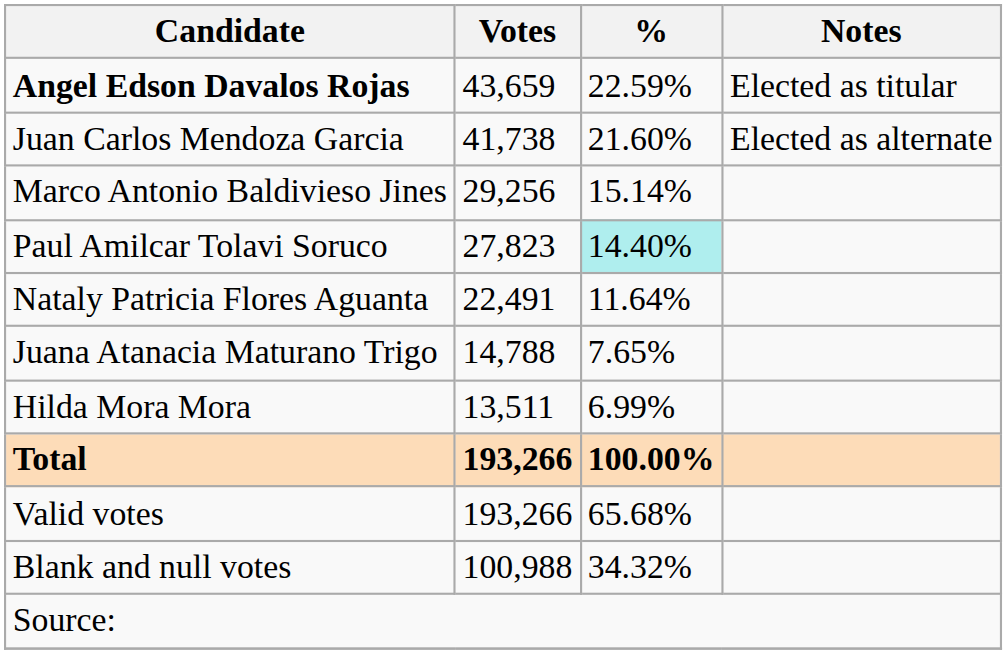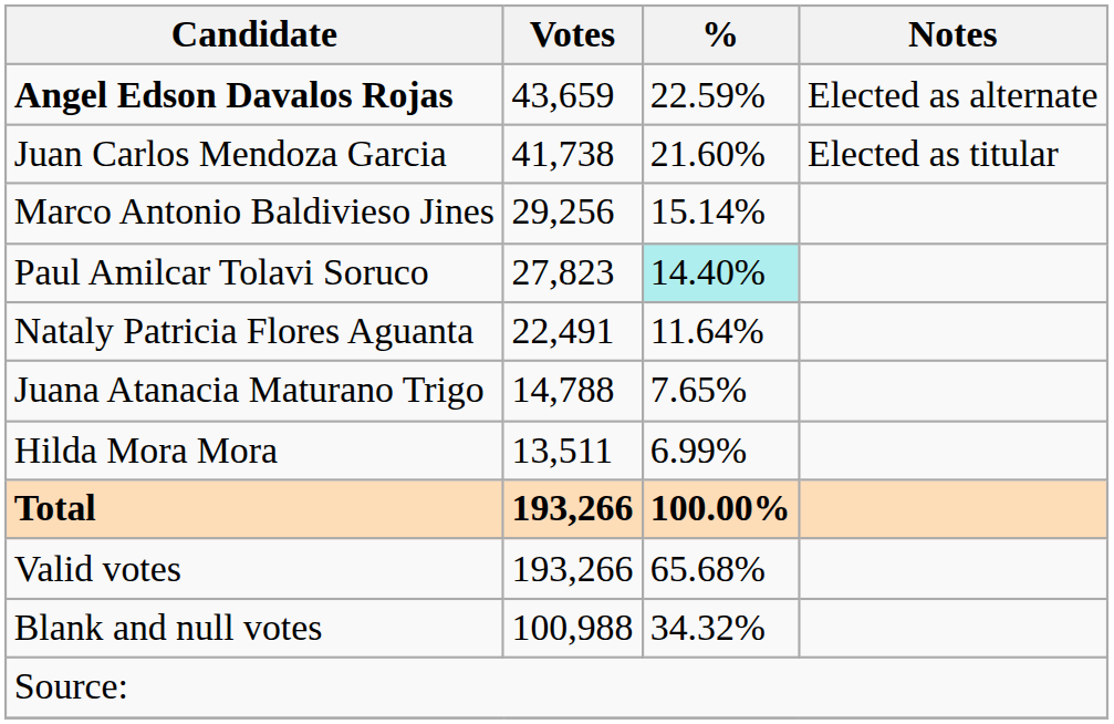Angel Edson Davalos Rojas | Notes: Elected as titular -> Elected as alternate
Juan Carlos Mendoza Garcia | Notes: Elected as alternate -> Elected as titular
